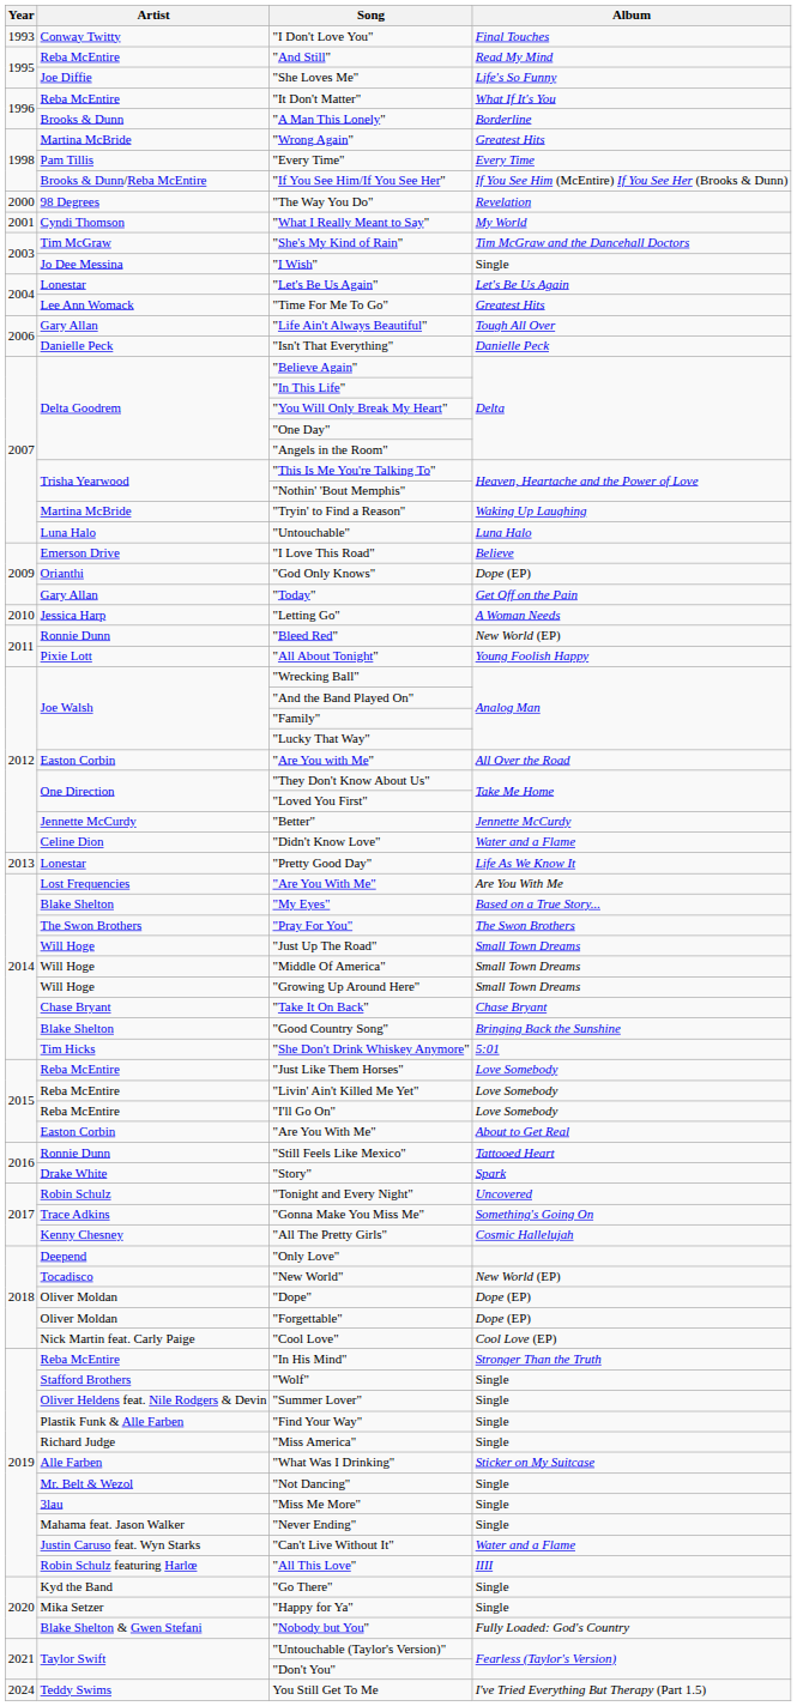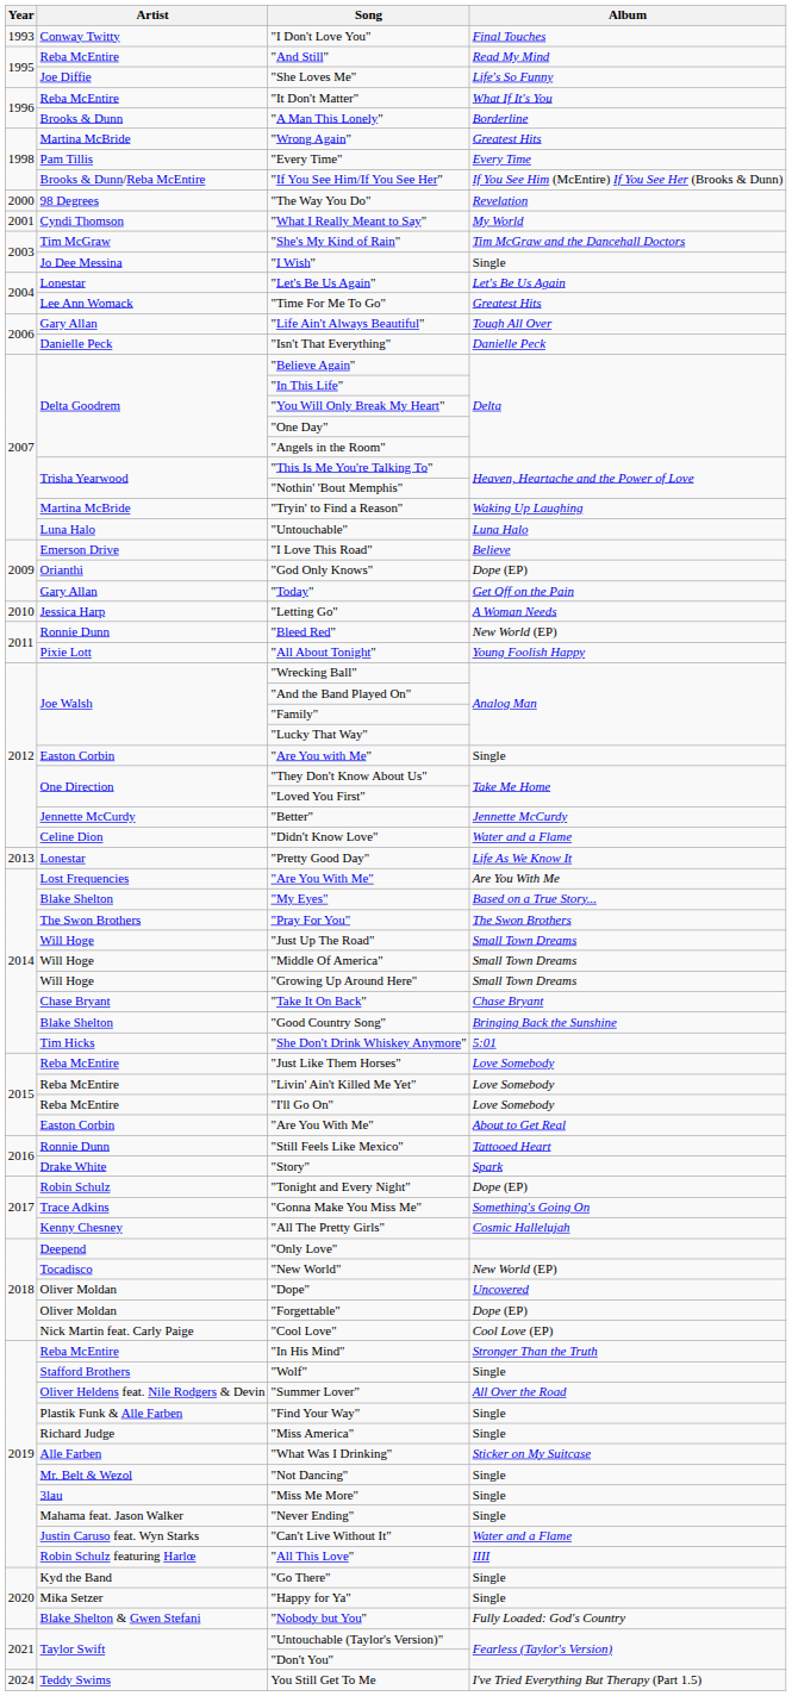"Are You with Me" | Album: All Over the Road -> Single
"Tonight and Every Night" | Album: Uncovered -> Dope (EP)
"Dope" | Album: Dope (EP) -> Uncovered
"Summer Lover" | Album: Single -> All Over the Road
